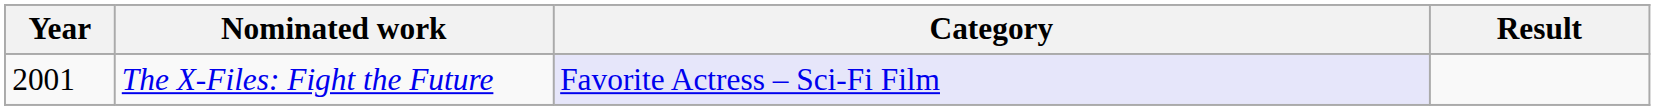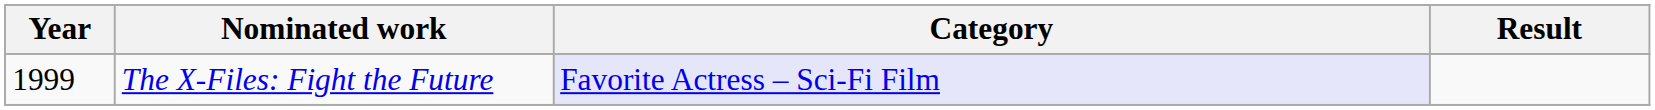The X-Files: Fight the Future | Year: 2001 -> 1999
